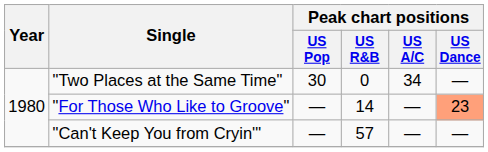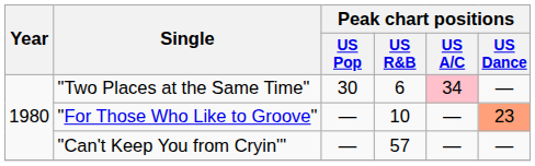"Two Places at the Same Time" | Peak chart positions / US R&B: 0 -> 6
"Two Places at the Same Time" | Peak chart positions / US A/C: no background -> pink background
"For Those Who Like to Groove" | Peak chart positions / US R&B: 14 -> 10
